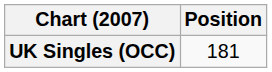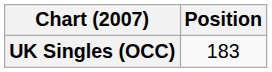UK Singles (OCC) | Position: 181 -> 183
